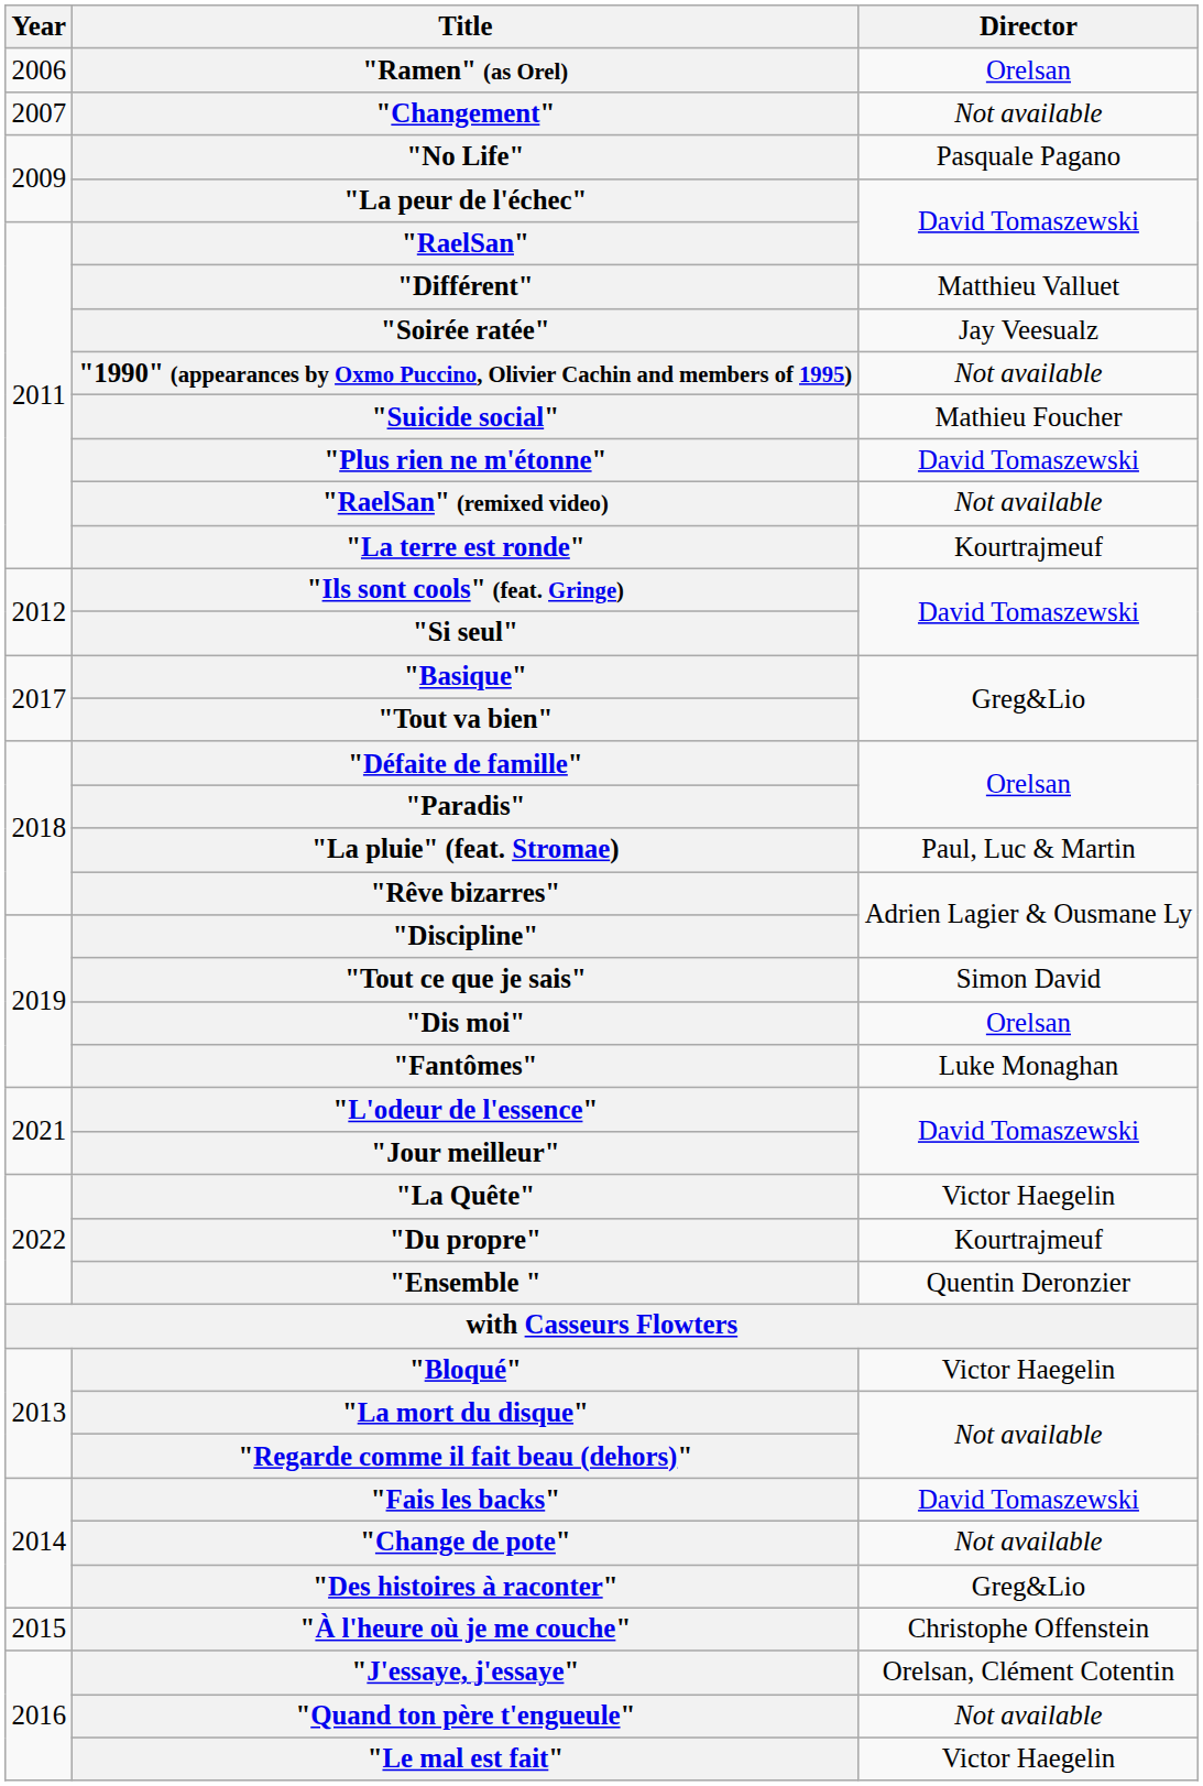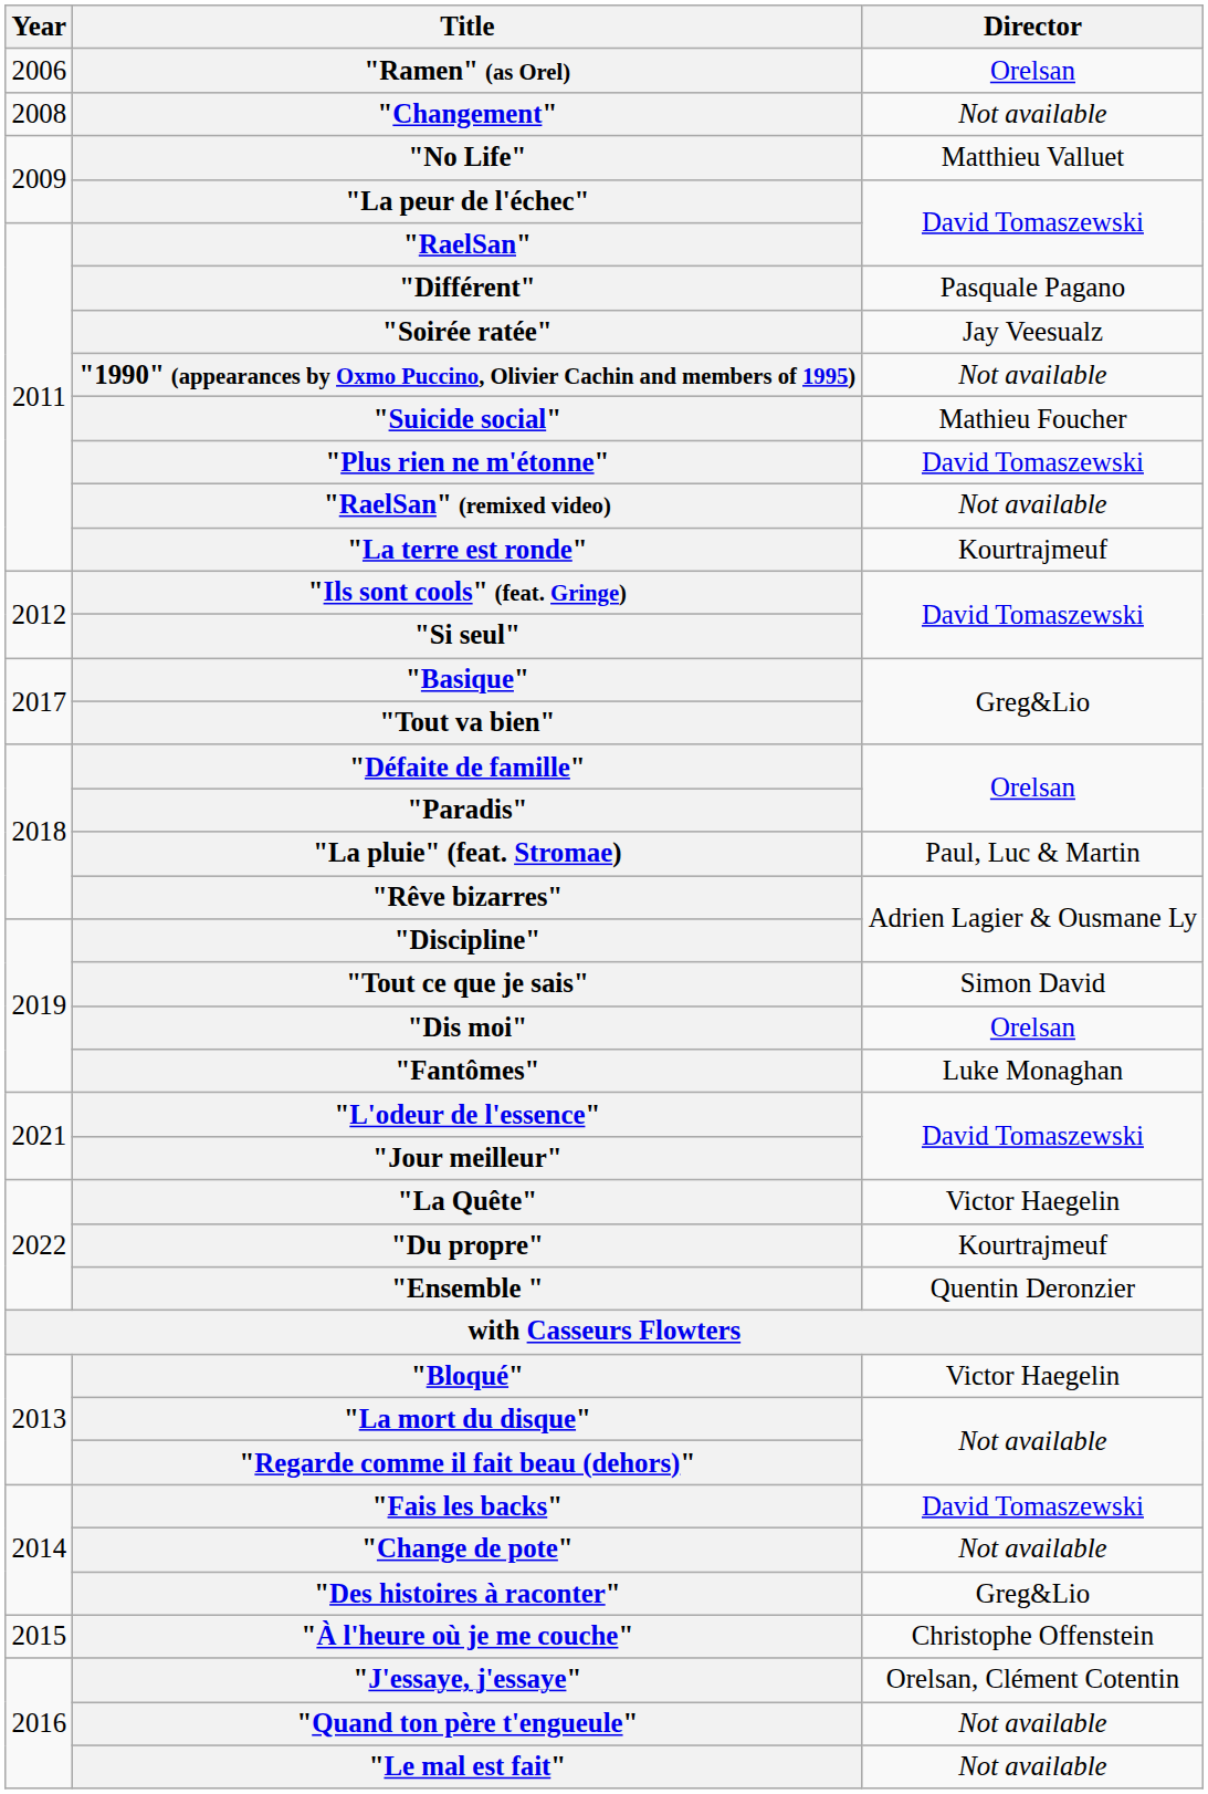"Changement" | Year: 2007 -> 2008
"No Life" | Director: Pasquale Pagano -> Matthieu Valluet
"Différent" | Director: Matthieu Valluet -> Pasquale Pagano
"Le mal est fait" | Director: Victor Haegelin -> Not available
